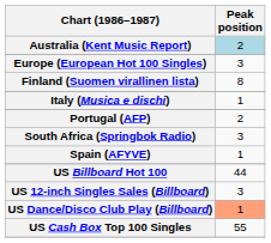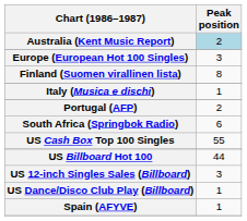South Africa (Springbok Radio) | Peak position: 3 -> 6
rows swapped: Spain (AFYVE) <-> US Cash Box Top 100 Singles
US Dance/Disco Club Play (Billboard) | Peak position: lightsalmon background -> no background
